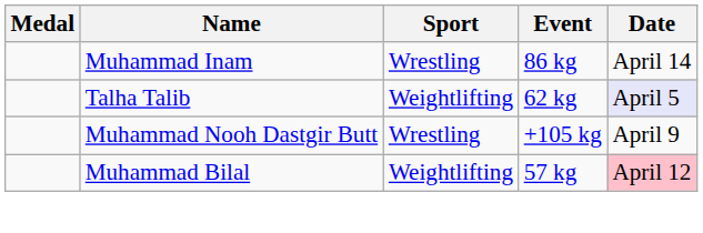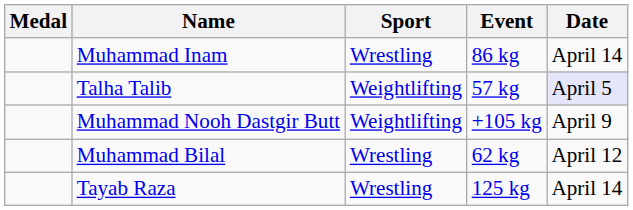Talha Talib | Event: 62 kg -> 57 kg
Muhammad Nooh Dastgir Butt | Sport: Wrestling -> Weightlifting
Muhammad Bilal | Sport: Weightlifting -> Wrestling
Muhammad Bilal | Event: 57 kg -> 62 kg
Muhammad Bilal | Date: pink background -> no background
+ row: Tayab Raza | Wrestling | 125 kg | April 14
